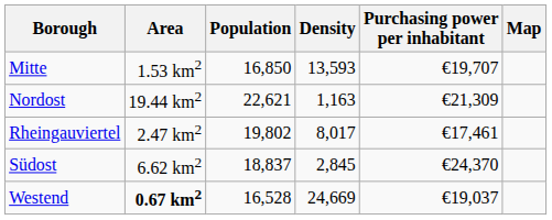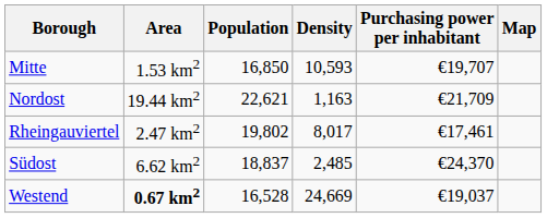Mitte | Density: 13,593 -> 10,593
Nordost | Purchasing power per inhabitant: €21,309 -> €21,709
Südost | Density: 2,845 -> 2,485
